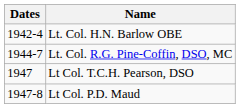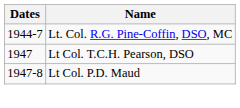- row: 1942-4 | Lt. Col. H.N. Barlow OBE
